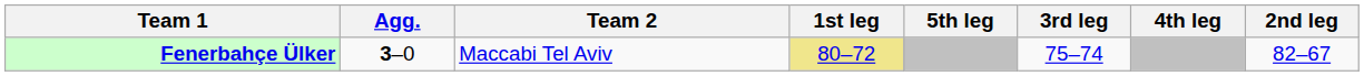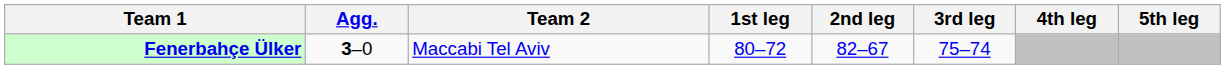columns swapped: 2nd leg <-> 5th leg
Fenerbahçe Ülker | 1st leg: khaki background -> no background
